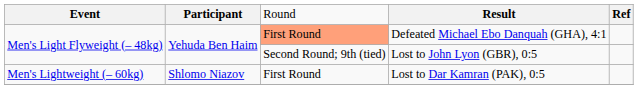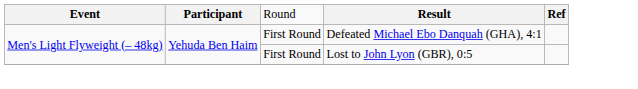Defeated Michael Ebo Danquah (GHA), 4:1 | column 3: lightsalmon background -> no background
Lost to John Lyon (GBR), 0:5 | column 3: Second Round; 9th (tied) -> First Round
- row: Men's Lightweight (– 60kg) | Shlomo Niazov | First Round | Lost to Dar Kamran (PAK), 0:5
